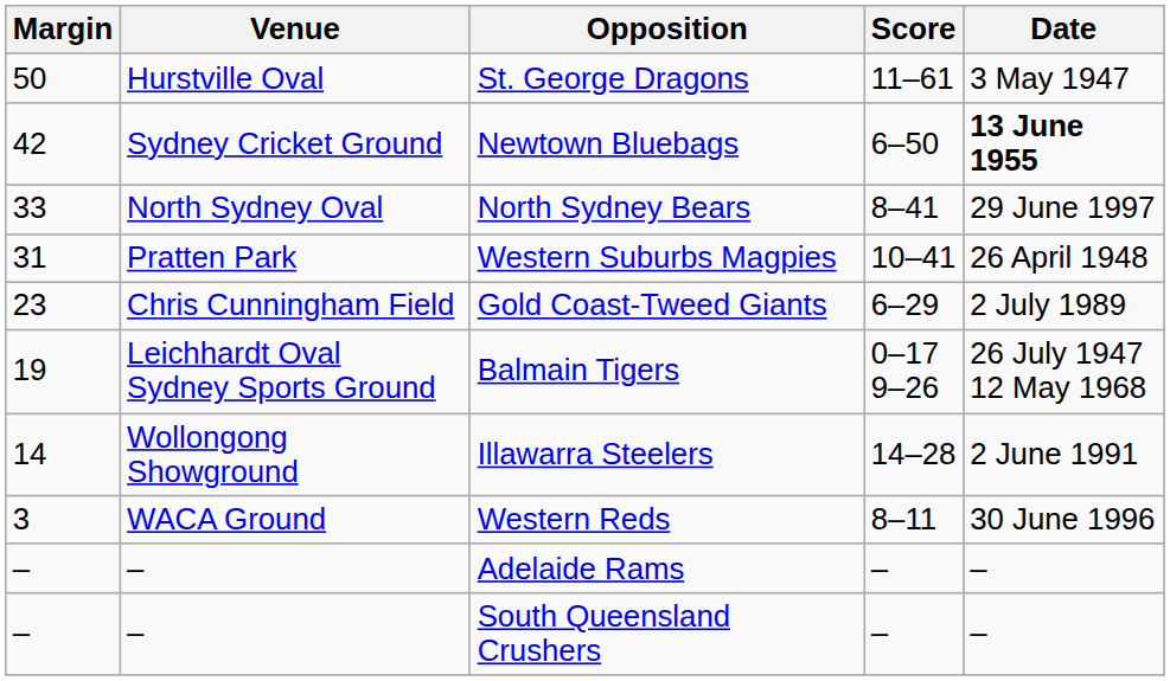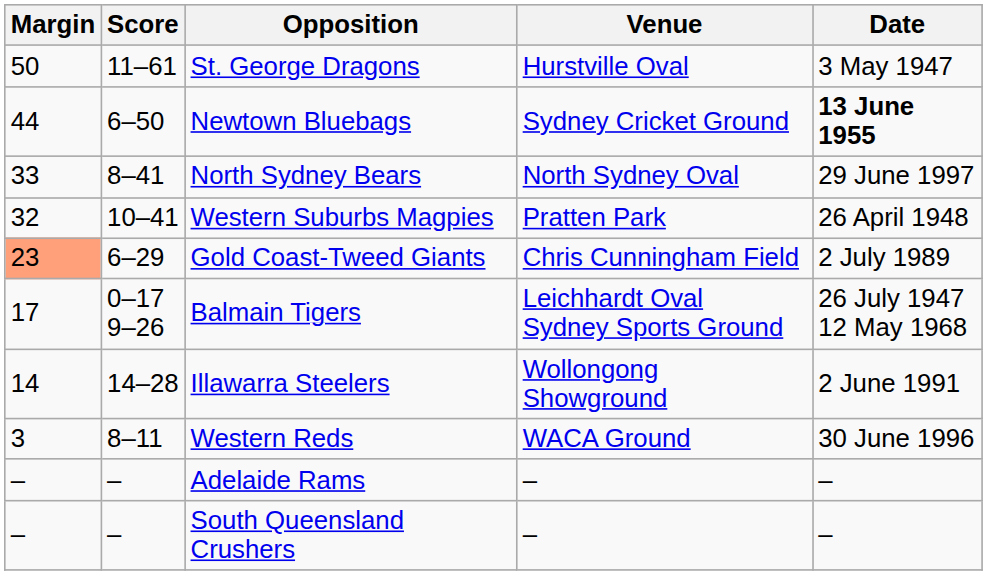columns swapped: Score <-> Venue
Newtown Bluebags | Margin: 42 -> 44
Western Suburbs Magpies | Margin: 31 -> 32
Gold Coast-Tweed Giants | Margin: no background -> lightsalmon background
Balmain Tigers | Margin: 19 -> 17
